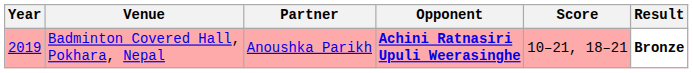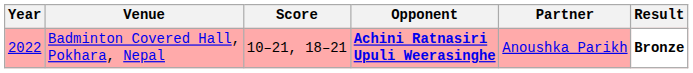columns swapped: Partner <-> Score
Badminton Covered Hall, Pokhara, Nepal | Year: 2019 -> 2022
